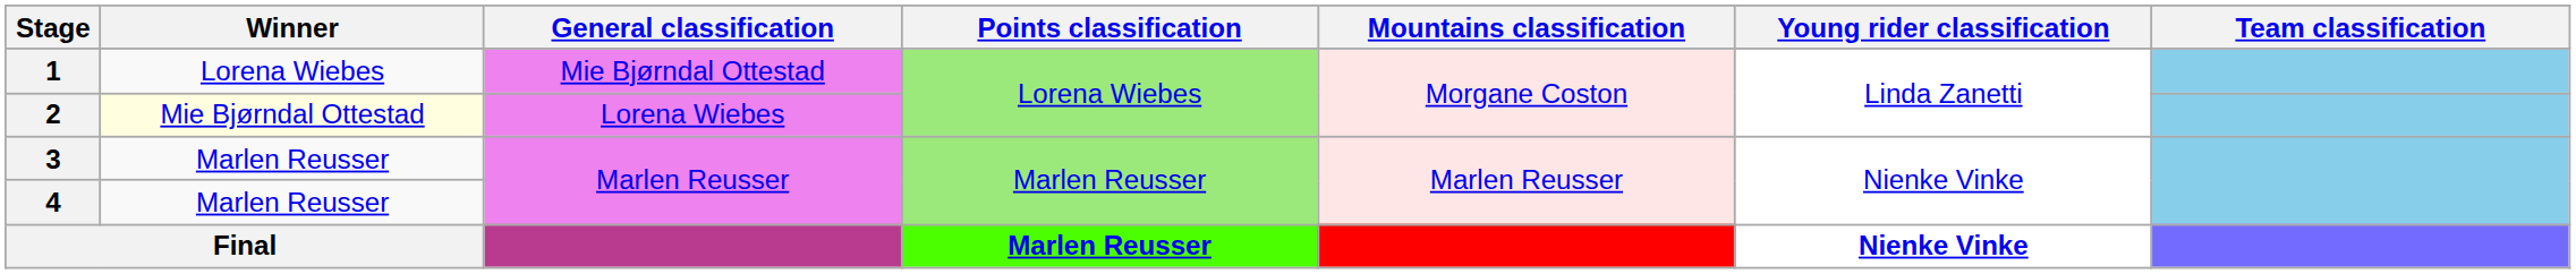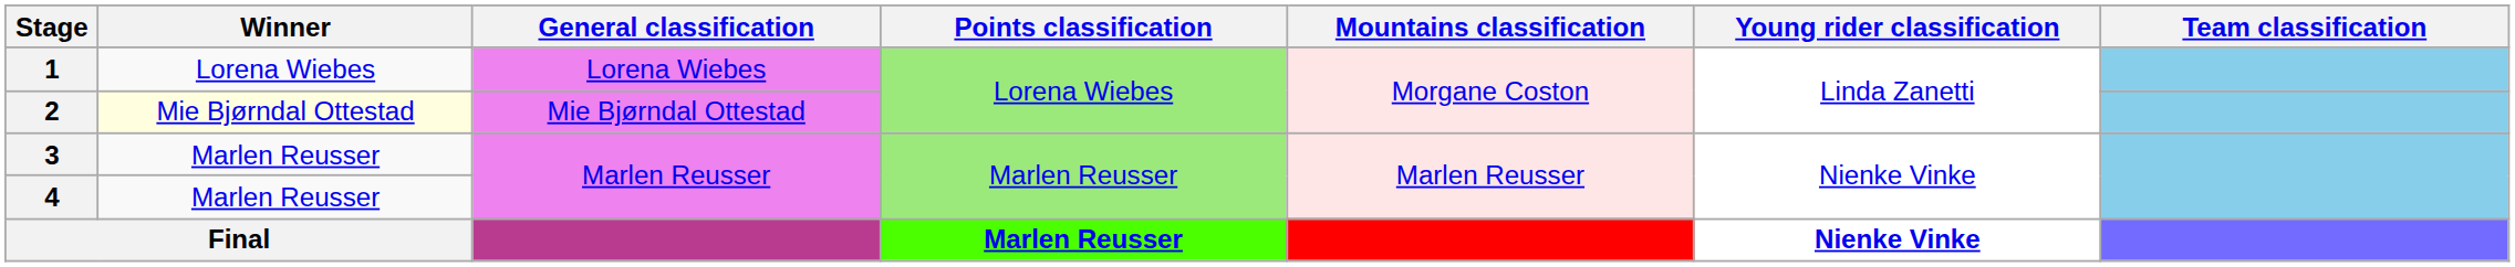1 | General classification: Mie Bjørndal Ottestad -> Lorena Wiebes
2 | General classification: Lorena Wiebes -> Mie Bjørndal Ottestad
